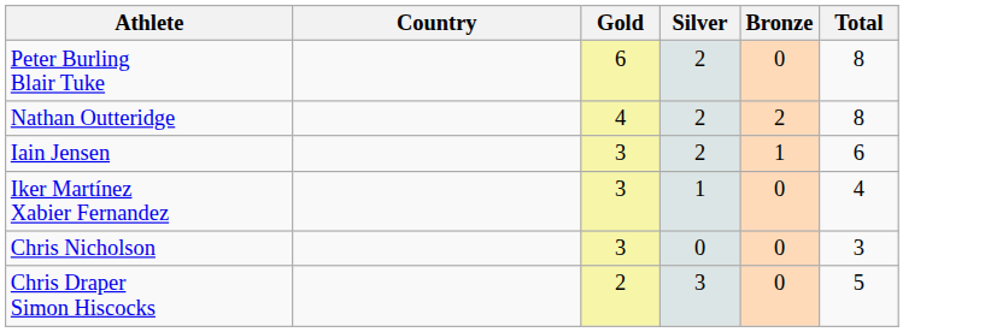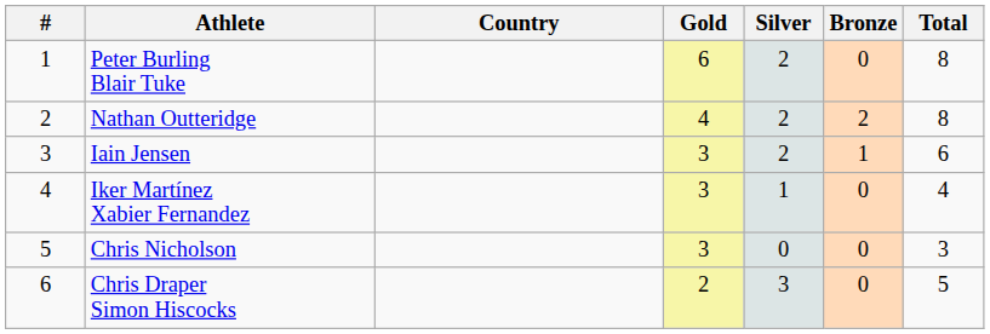+ column: # | 1 | 2 | 3 | 4 | 5 | 6
